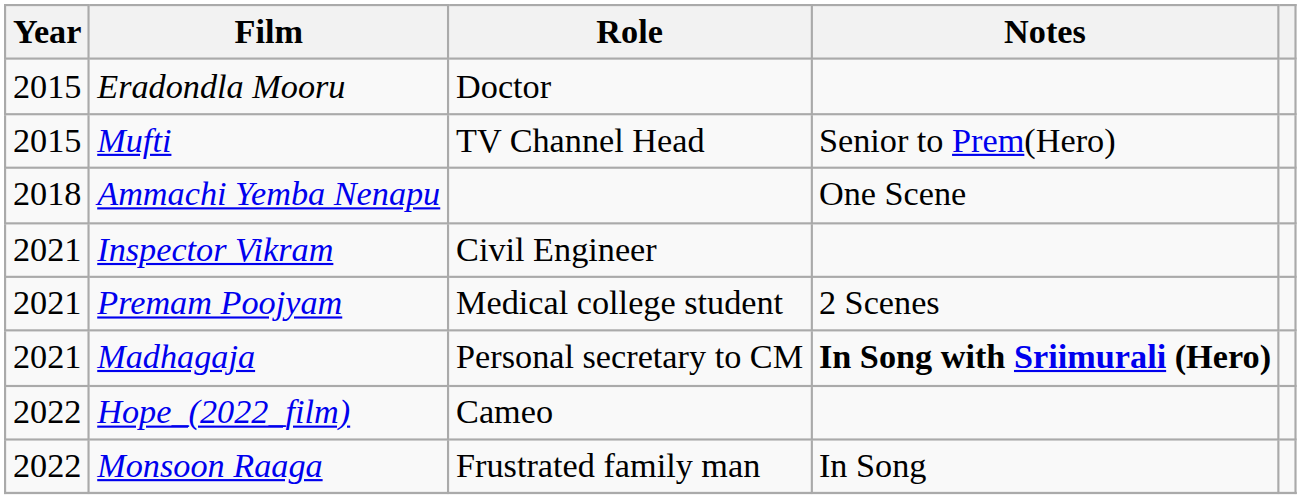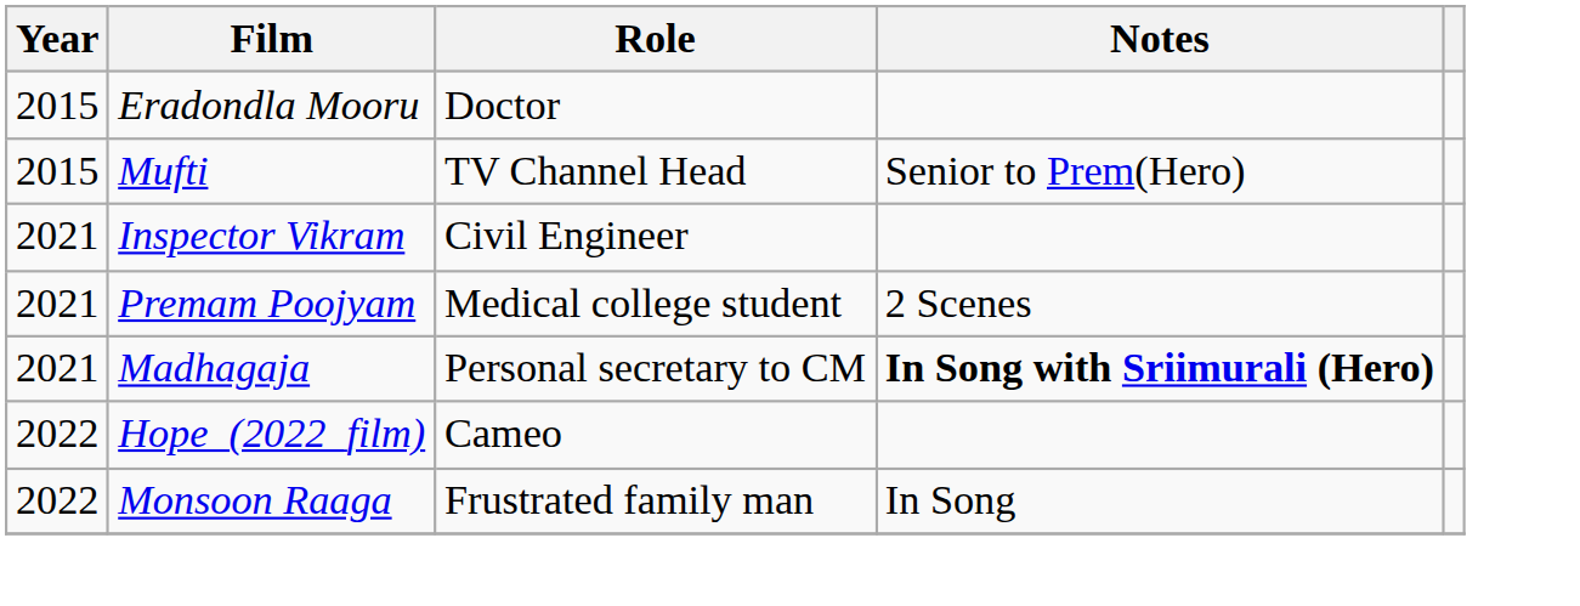- row: 2018 | Ammachi Yemba Nenapu | One Scene
